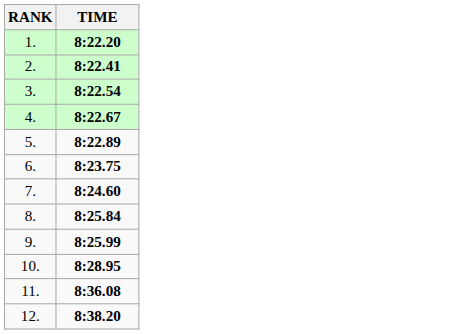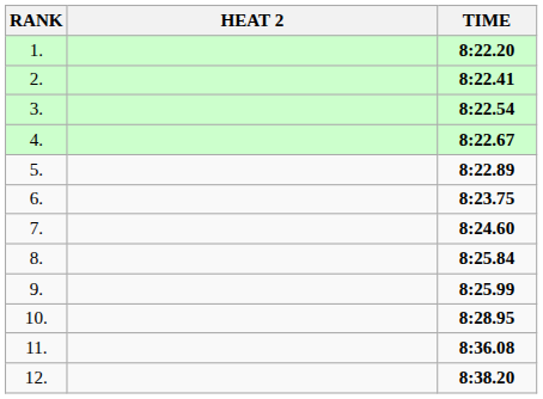+ column: HEAT 2
